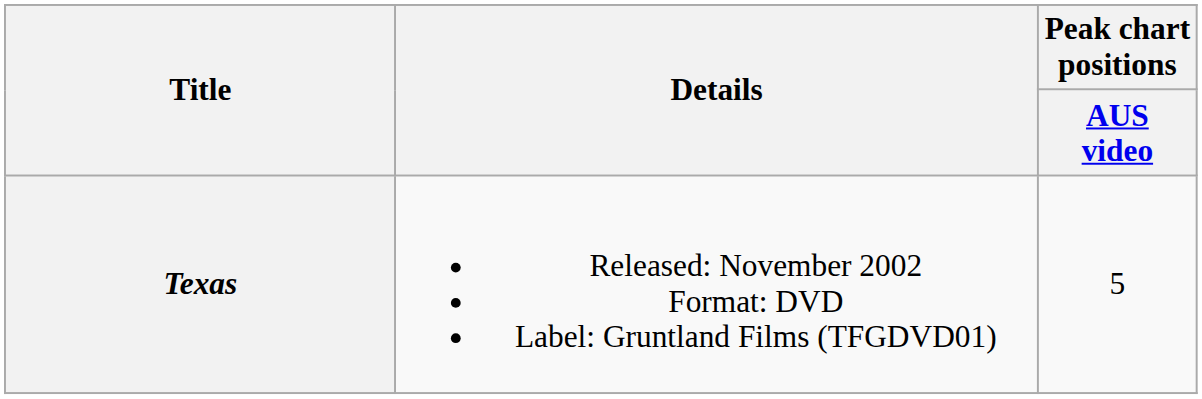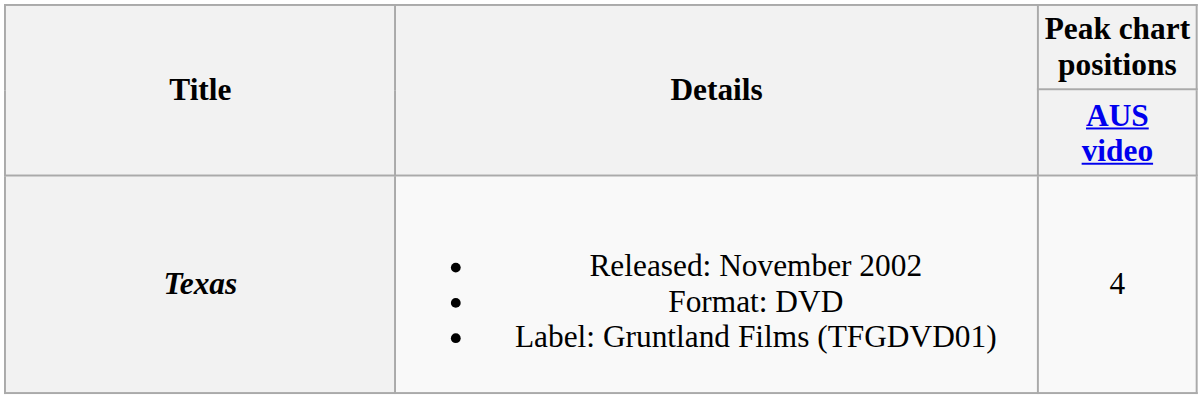Texas | Peak chart positions / AUS video: 5 -> 4
